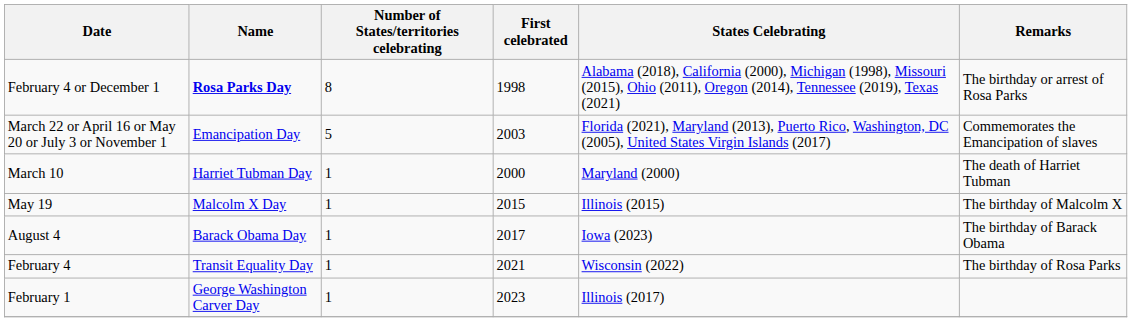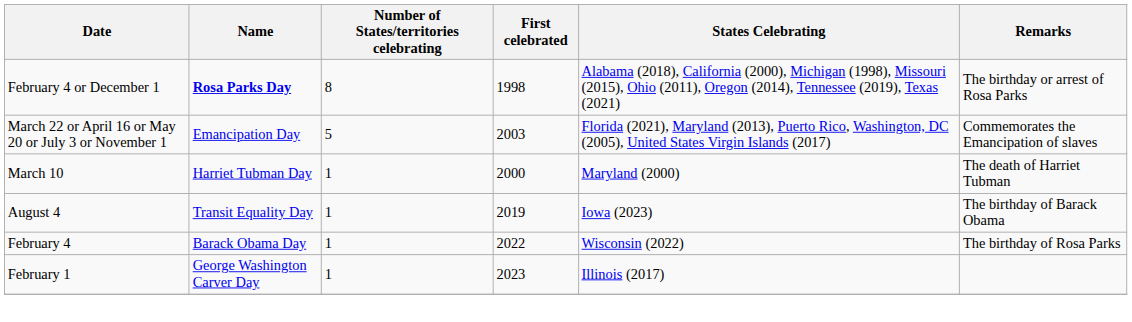- row: May 19 | Malcolm X Day | 1 | 2015 | Illinois (2015) | The birthday of Malcolm X
August 4 | Name: Barack Obama Day -> Transit Equality Day
August 4 | First celebrated: 2017 -> 2019
February 4 | Name: Transit Equality Day -> Barack Obama Day
February 4 | First celebrated: 2021 -> 2022
